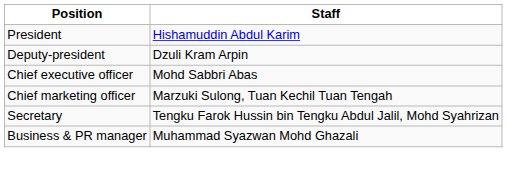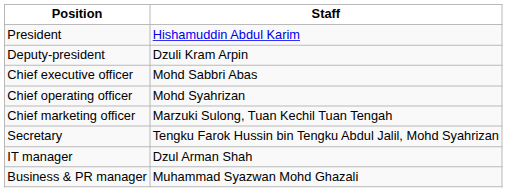+ row: Chief operating officer | Mohd Syahrizan
+ row: IT manager | Dzul Arman Shah
